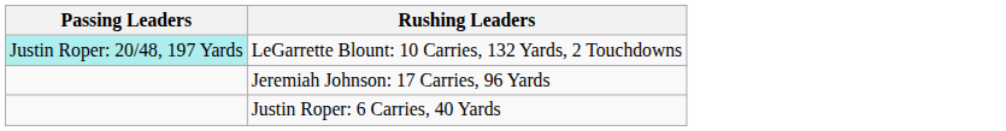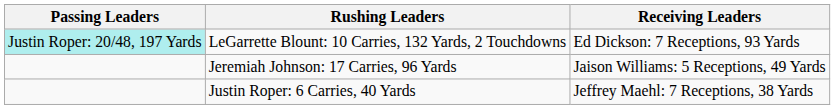+ column: Receiving Leaders | Ed Dickson: 7 Receptions, 93 Yards | Jaison Williams: 5 Receptions, 49 Yards | Jeffrey Maehl: 7 Receptions, 38 Yards
